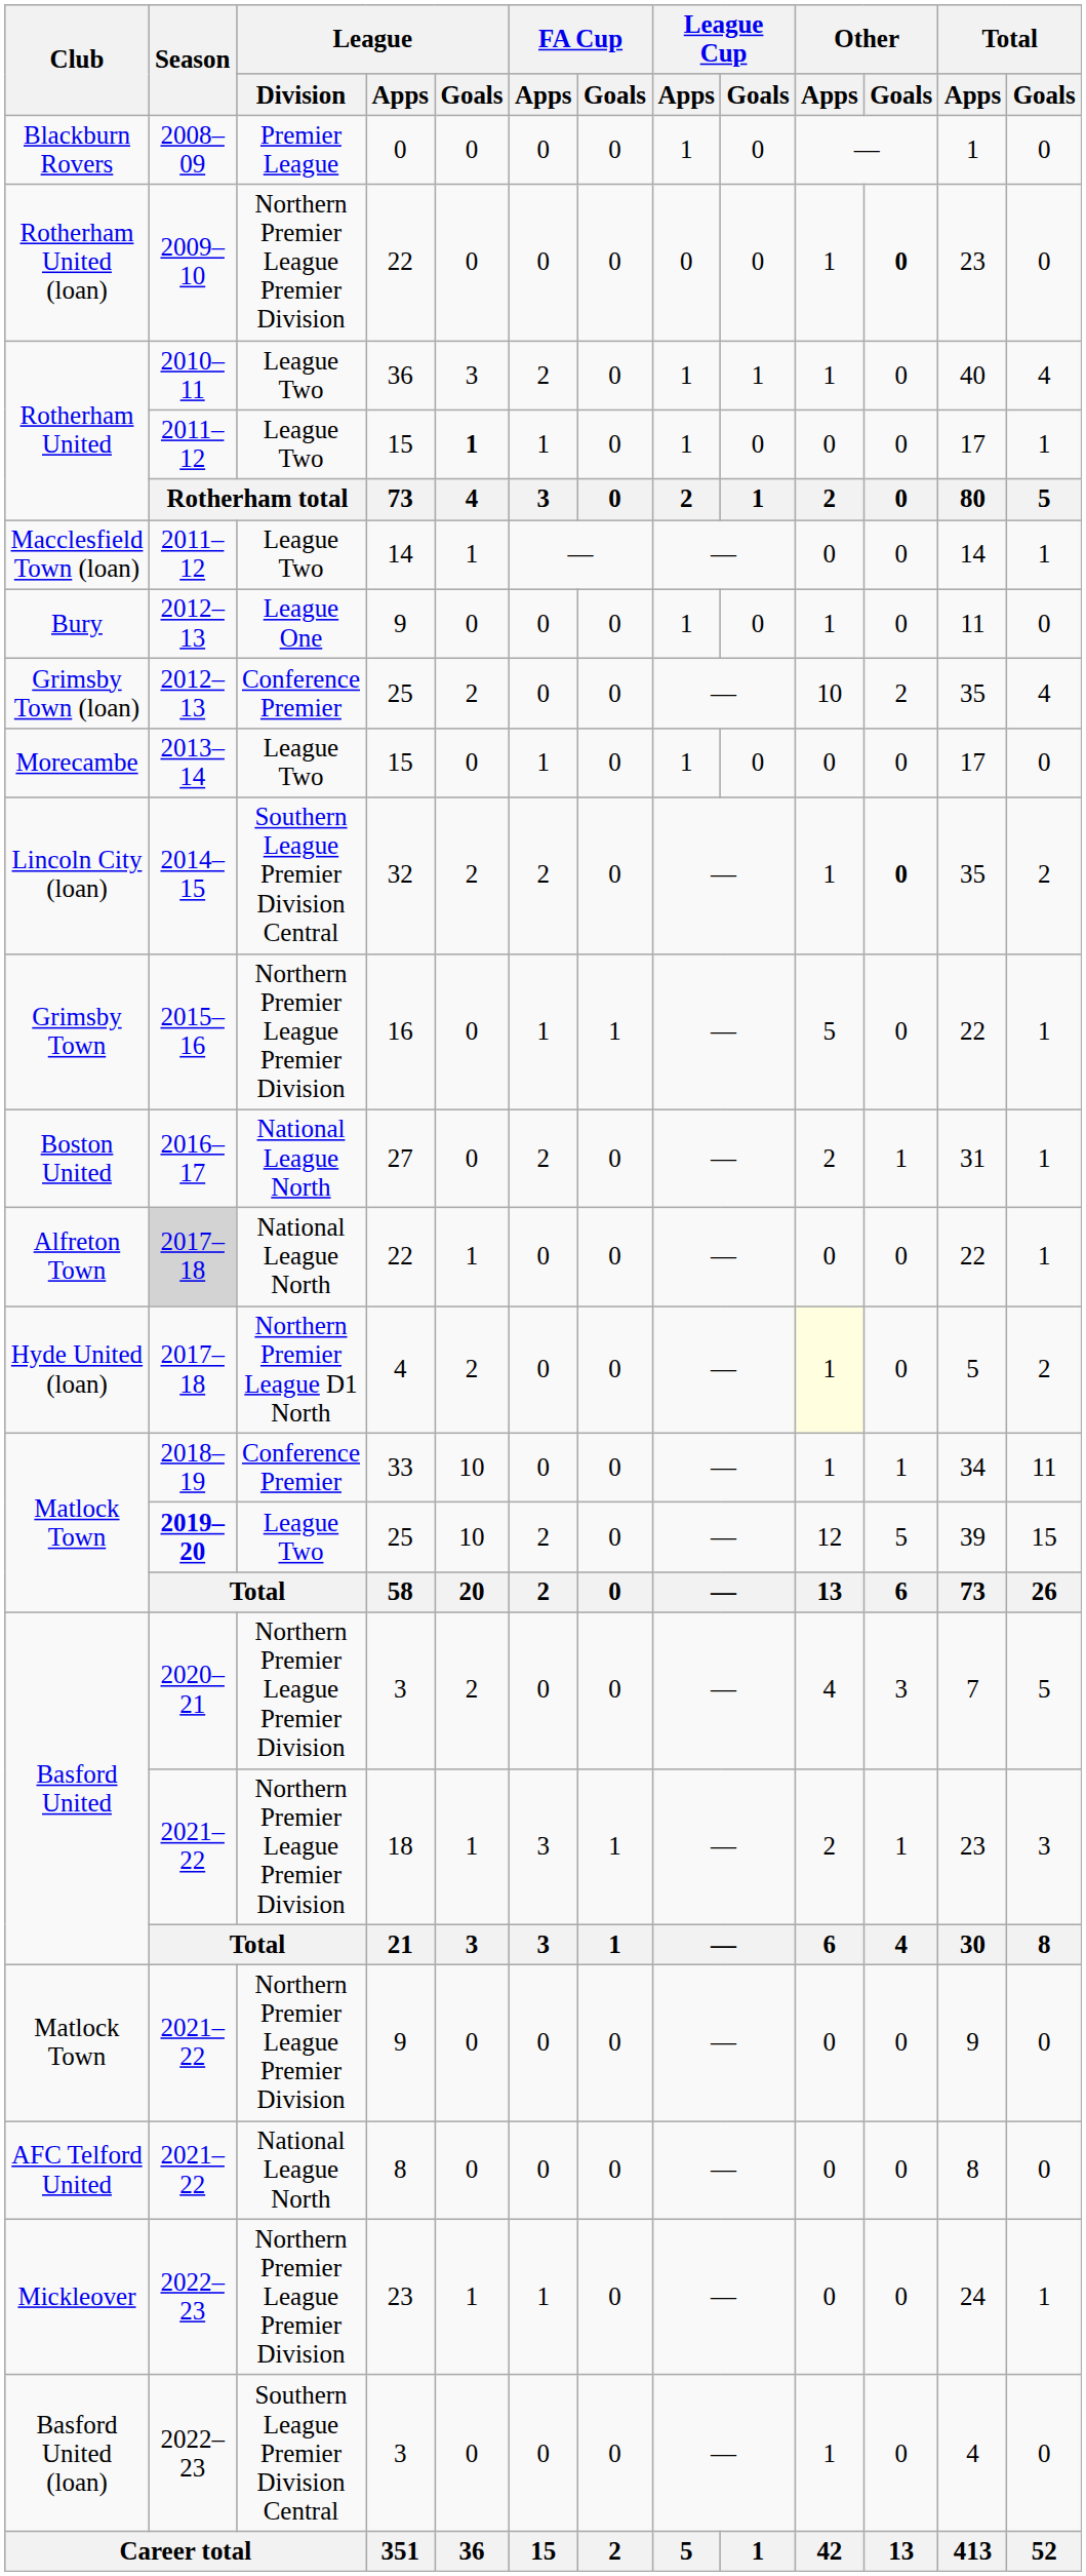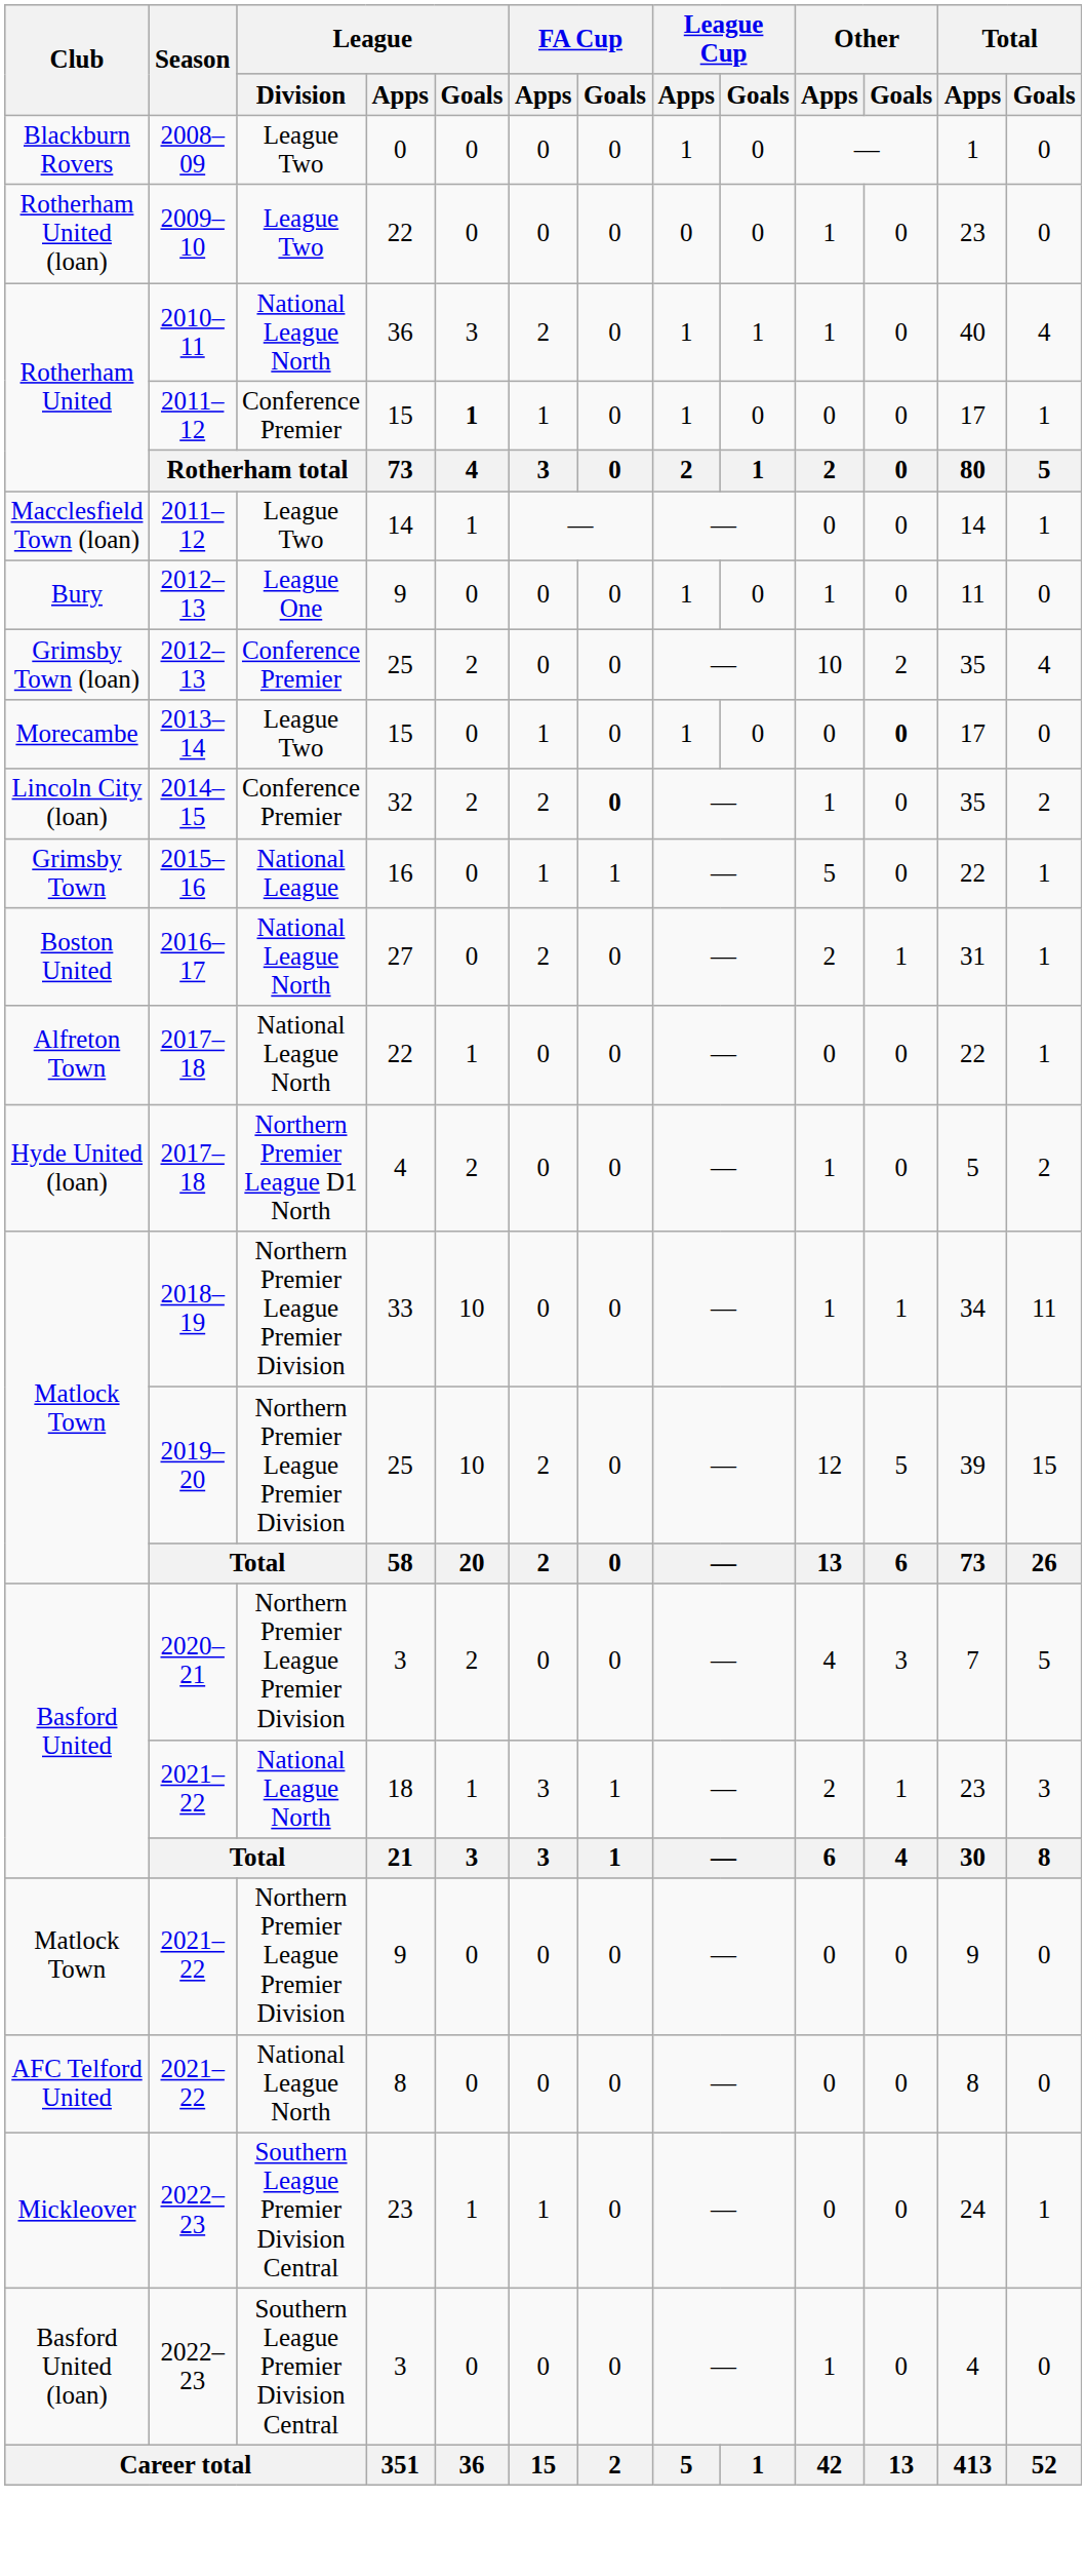Blackburn Rovers | League / Division: Premier League -> League Two
Rotherham United (loan) | League / Division: Northern Premier League Premier Division -> League Two
Rotherham United (loan) | Other / Goals: bold -> normal
Rotherham United / 36 | League / Division: League Two -> National League North
Rotherham United / 15 | League / Division: League Two -> Conference Premier
Morecambe | Other / Goals: normal -> bold
Lincoln City (loan) | League / Division: Southern League Premier Division Central -> Conference Premier
Lincoln City (loan) | FA Cup / Goals: normal -> bold
Lincoln City (loan) | Other / Goals: bold -> normal
Grimsby Town | League / Division: Northern Premier League Premier Division -> National League
Alfreton Town | Season: lightgrey background -> no background
Hyde United (loan) | Other / Apps: lightyellow background -> no background
Matlock Town / 33 | League / Division: Conference Premier -> Northern Premier League Premier Division
Matlock Town / 25 | Season: bold -> normal
Matlock Town / 25 | League / Division: League Two -> Northern Premier League Premier Division
Basford United / 18 | League / Division: Northern Premier League Premier Division -> National League North
Mickleover | League / Division: Northern Premier League Premier Division -> Southern League Premier Division Central
